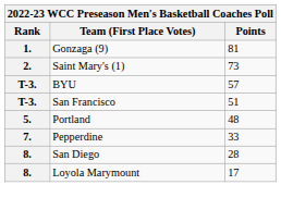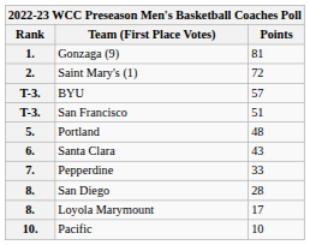Saint Mary's (1) | Points: 73 -> 72
+ row: 6. | Santa Clara | 43
+ row: 10. | Pacific | 10
